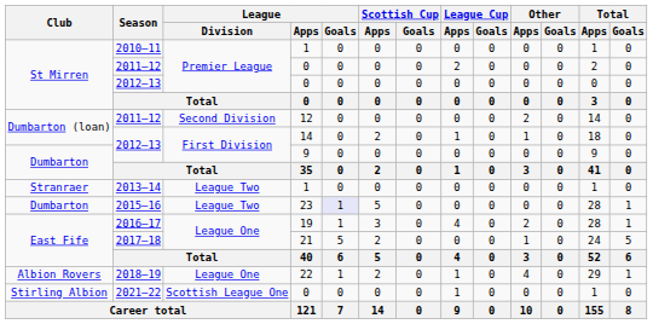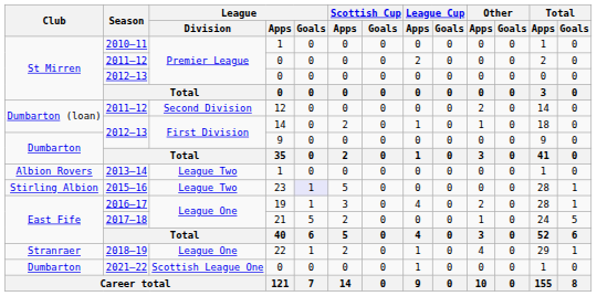2013–14 | Club: Stranraer -> Albion Rovers
2015–16 | Club: Dumbarton -> Stirling Albion
2018–19 | Club: Albion Rovers -> Stranraer
2021–22 | Club: Stirling Albion -> Dumbarton
